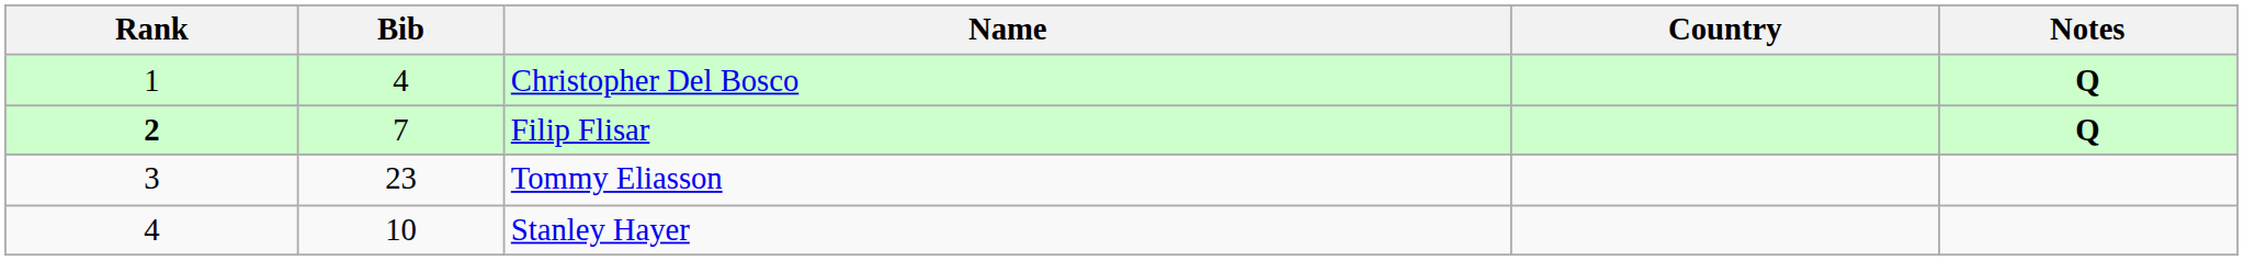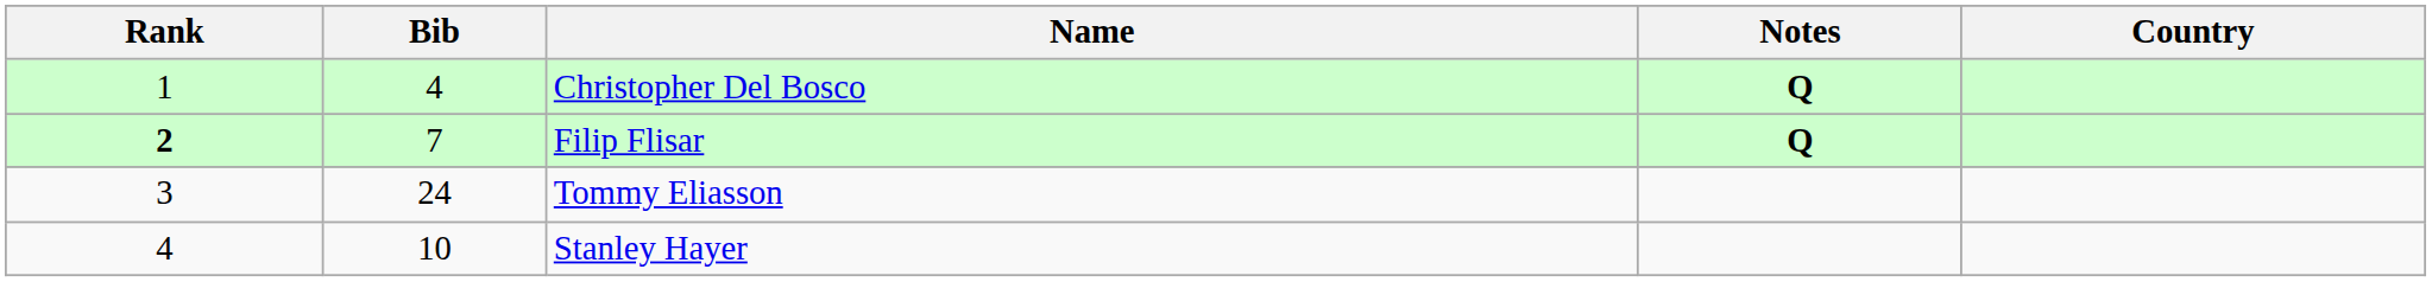columns swapped: Country <-> Notes
Tommy Eliasson | Bib: 23 -> 24
